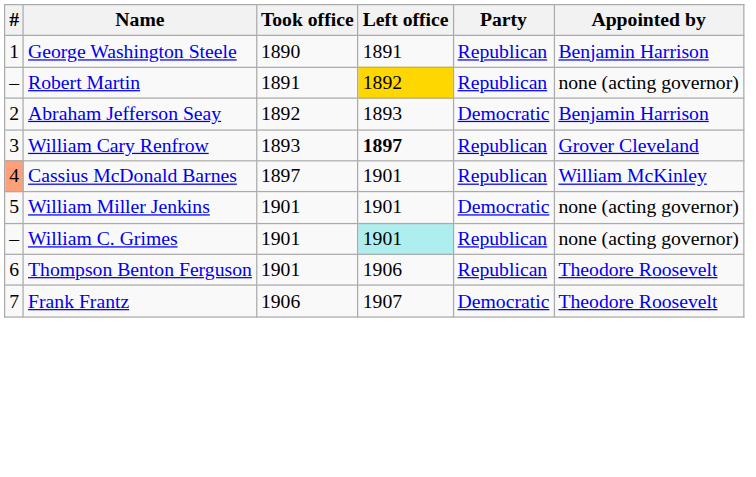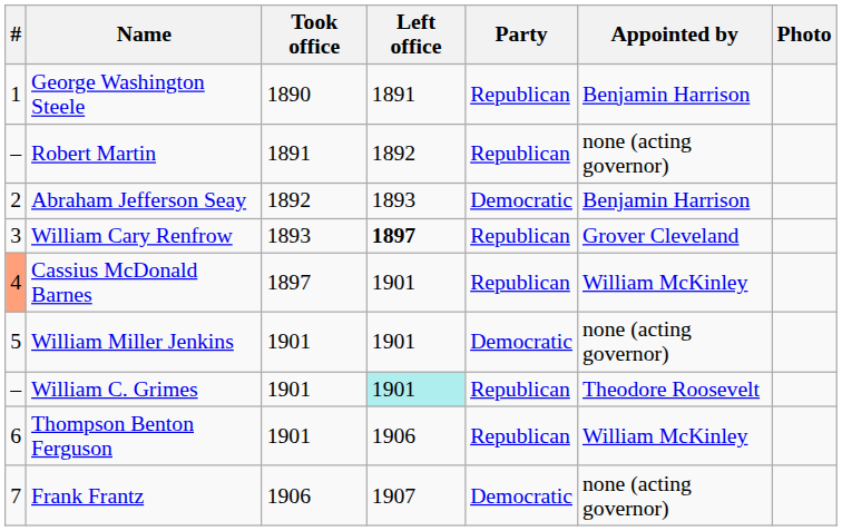+ column: Photo
Robert Martin | Left office: gold background -> no background
William C. Grimes | Appointed by: none (acting governor) -> Theodore Roosevelt
Thompson Benton Ferguson | Appointed by: Theodore Roosevelt -> William McKinley
Frank Frantz | Appointed by: Theodore Roosevelt -> none (acting governor)
